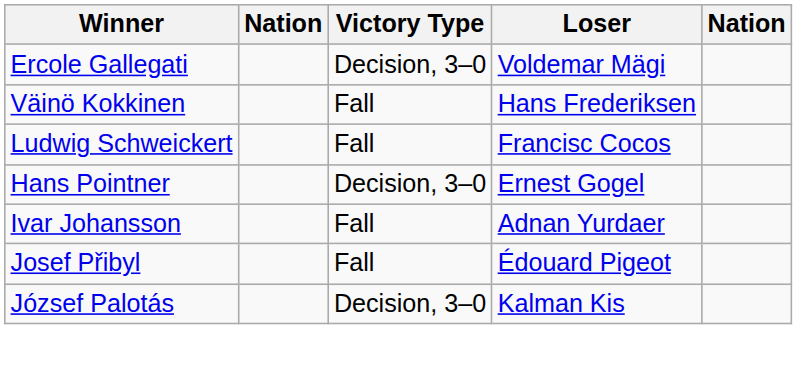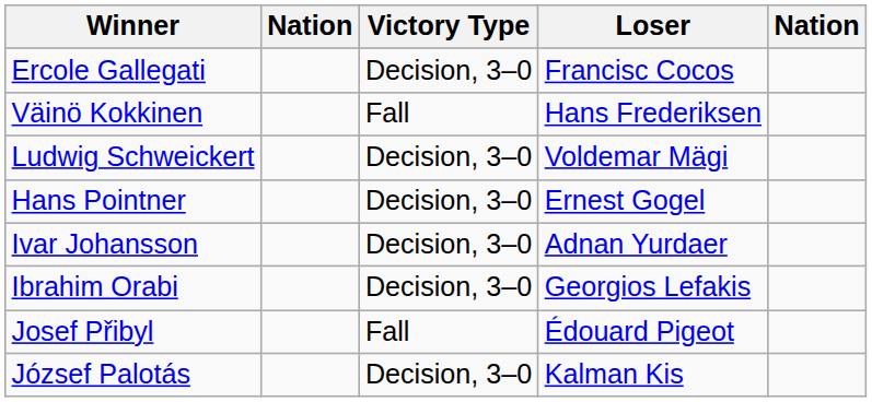Ercole Gallegati | Loser: Voldemar Mägi -> Francisc Cocos
Ludwig Schweickert | Victory Type: Fall -> Decision, 3–0
Ludwig Schweickert | Loser: Francisc Cocos -> Voldemar Mägi
Ivar Johansson | Victory Type: Fall -> Decision, 3–0
+ row: Ibrahim Orabi | Decision, 3–0 | Georgios Lefakis
